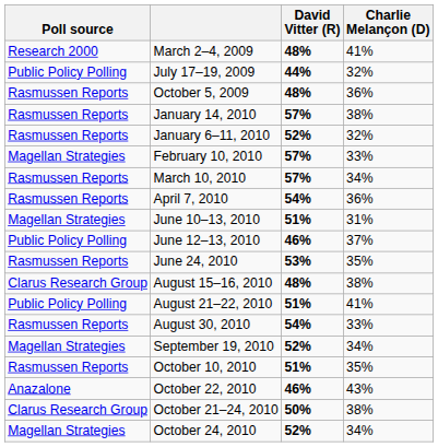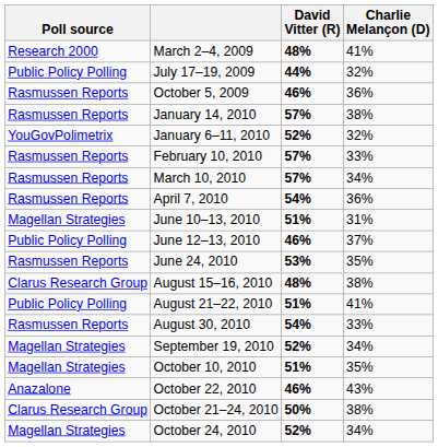October 5, 2009 | David Vitter (R): 48% -> 46%
January 6–11, 2010 | Poll source: Rasmussen Reports -> YouGovPolimetrix
February 10, 2010 | Poll source: Magellan Strategies -> Rasmussen Reports
October 10, 2010 | Poll source: Rasmussen Reports -> Magellan Strategies
